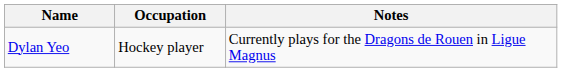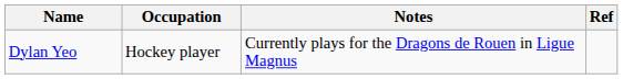+ column: Ref
